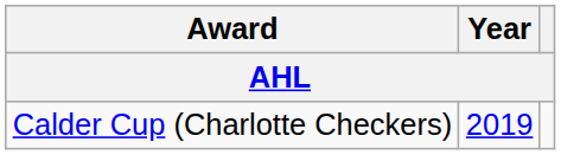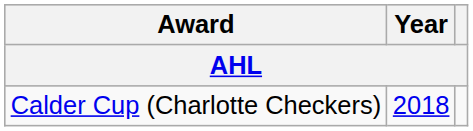Calder Cup (Charlotte Checkers) | Year: 2019 -> 2018
